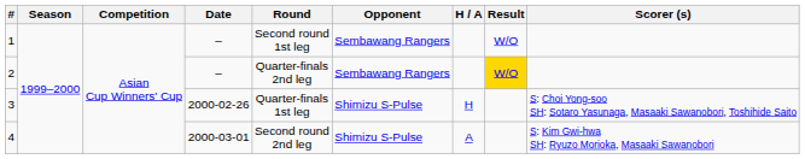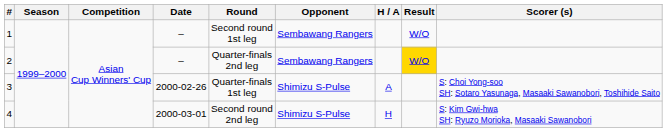3 | H / A: H -> A
4 | H / A: A -> H
